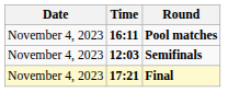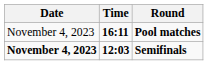Semifinals | Date: normal -> bold
- row: November 4, 2023 | 17:21 | Final
